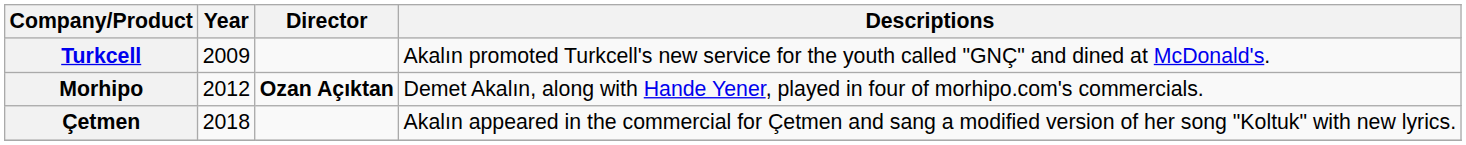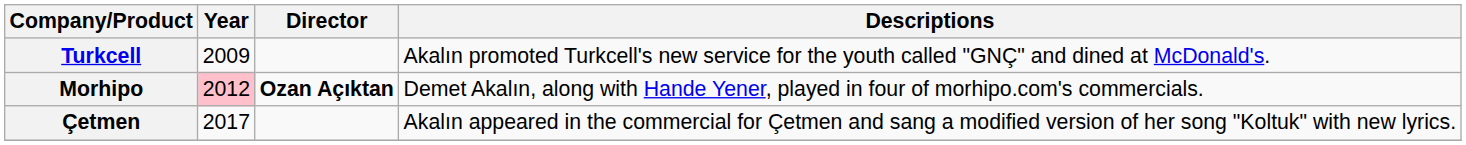Morhipo | Year: no background -> pink background
Çetmen | Year: 2018 -> 2017
